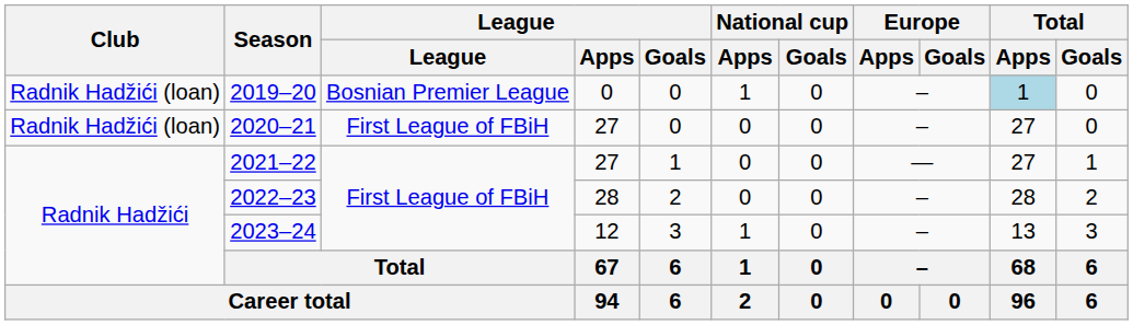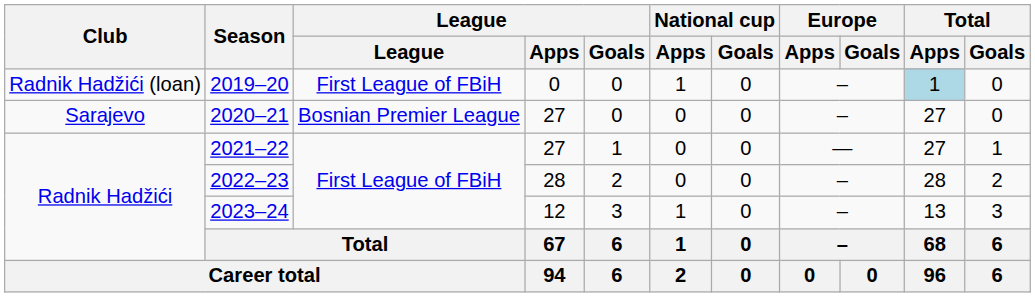2019–20 | League: Bosnian Premier League -> First League of FBiH
2020–21 | Club: Radnik Hadžići (loan) -> Sarajevo
2020–21 | League: First League of FBiH -> Bosnian Premier League
